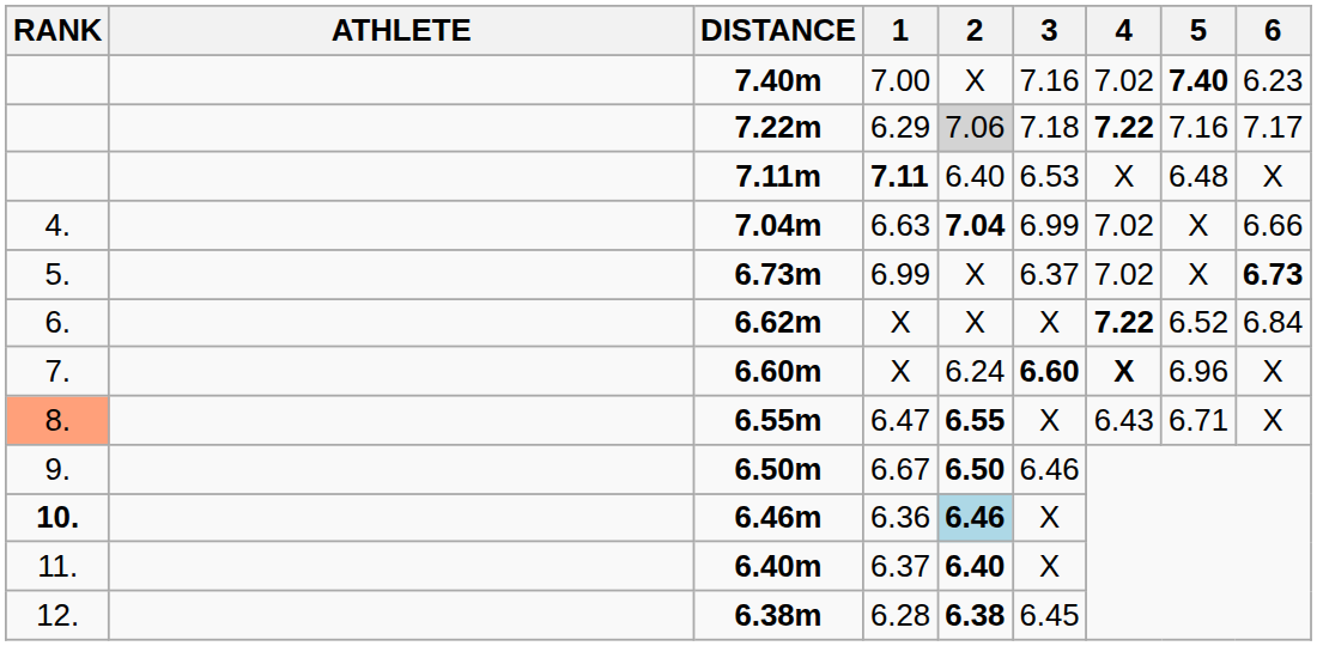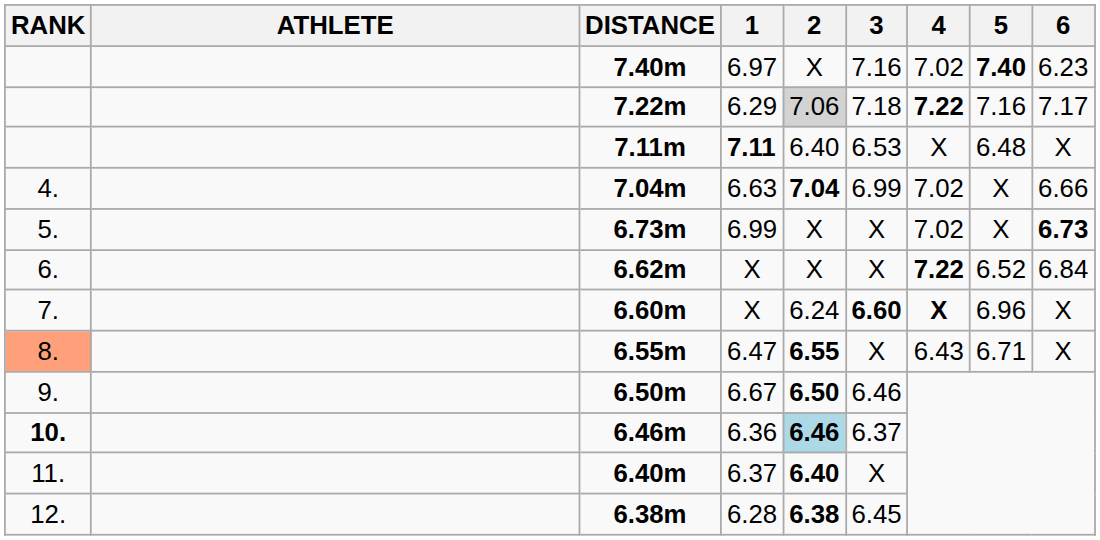7.40m | 1: 7.00 -> 6.97
6.73m | 3: 6.37 -> X
6.46m | 3: X -> 6.37
